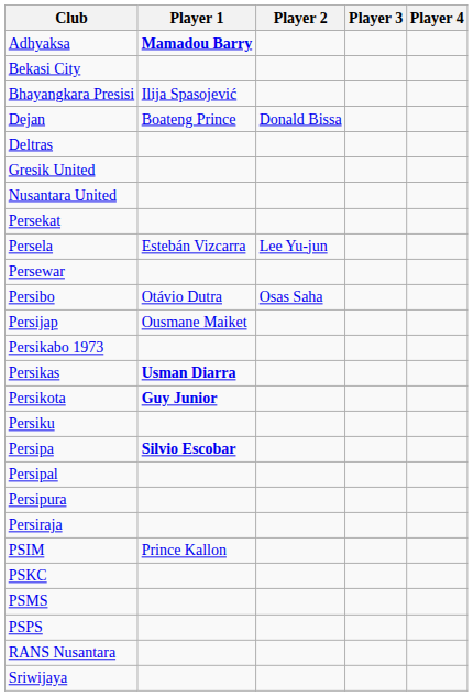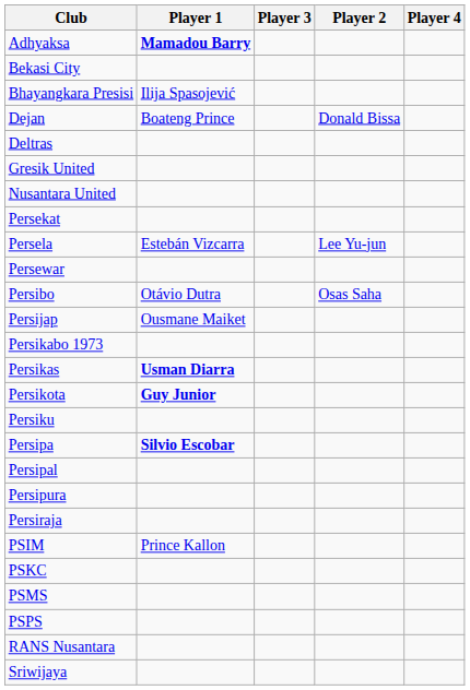columns swapped: Player 2 <-> Player 3
